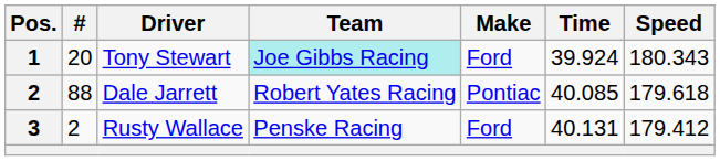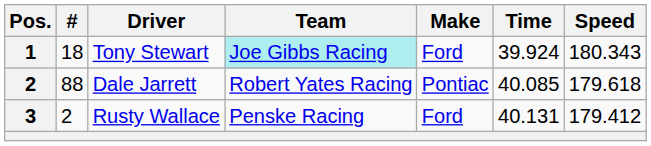Tony Stewart | #: 20 -> 18
